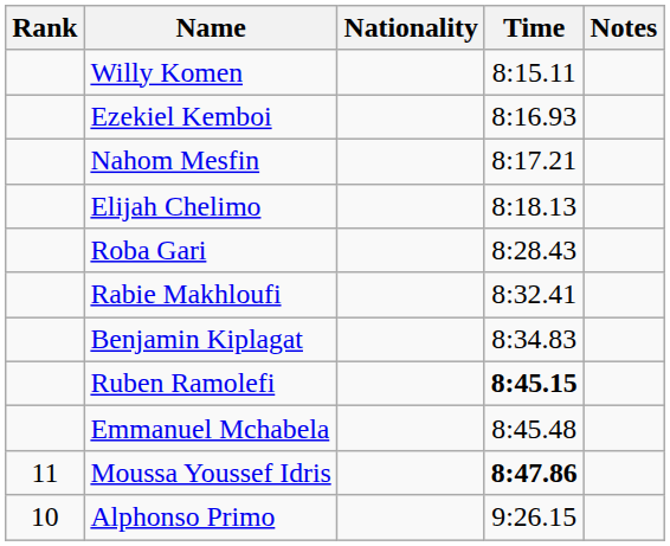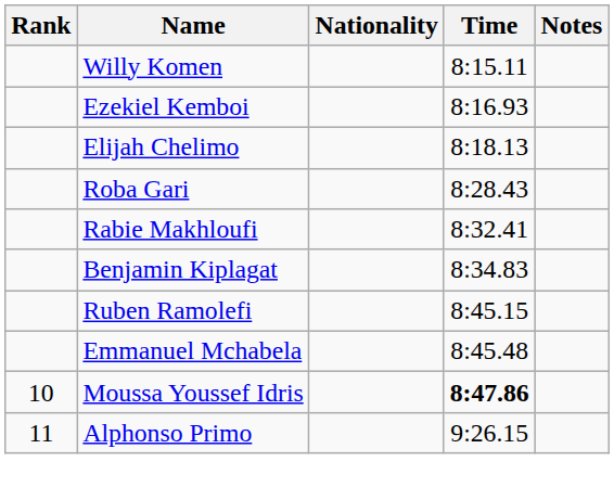- row: Nahom Mesfin | 8:17.21
Ruben Ramolefi | Time: bold -> normal
Moussa Youssef Idris | Rank: 11 -> 10
Alphonso Primo | Rank: 10 -> 11
